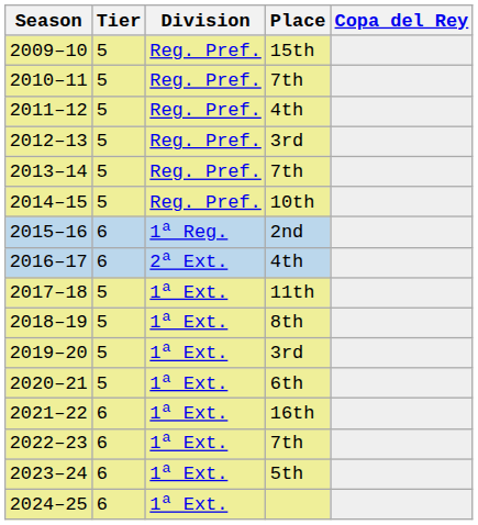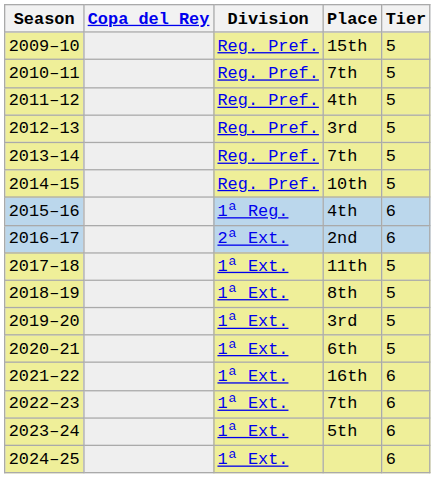columns swapped: Tier <-> Copa del Rey
2015–16 | Place: 2nd -> 4th
2016–17 | Place: 4th -> 2nd
